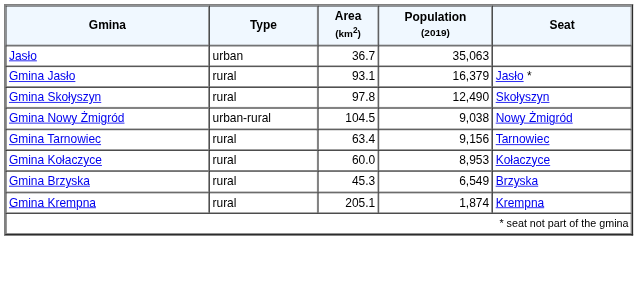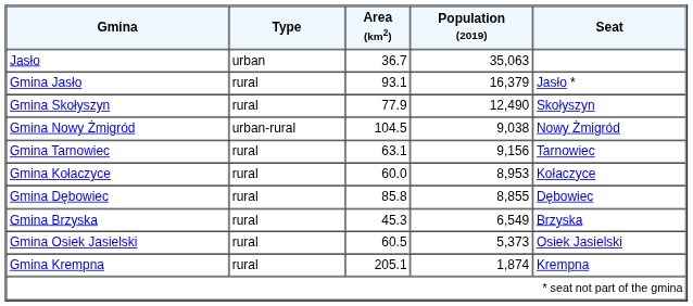Gmina Skołyszyn | Area (km2): 97.8 -> 77.9
Gmina Tarnowiec | Area (km2): 63.4 -> 63.1
+ row: Gmina Dębowiec | rural | 85.8 | 8,855 | Dębowiec
+ row: Gmina Osiek Jasielski | rural | 60.5 | 5,373 | Osiek Jasielski
